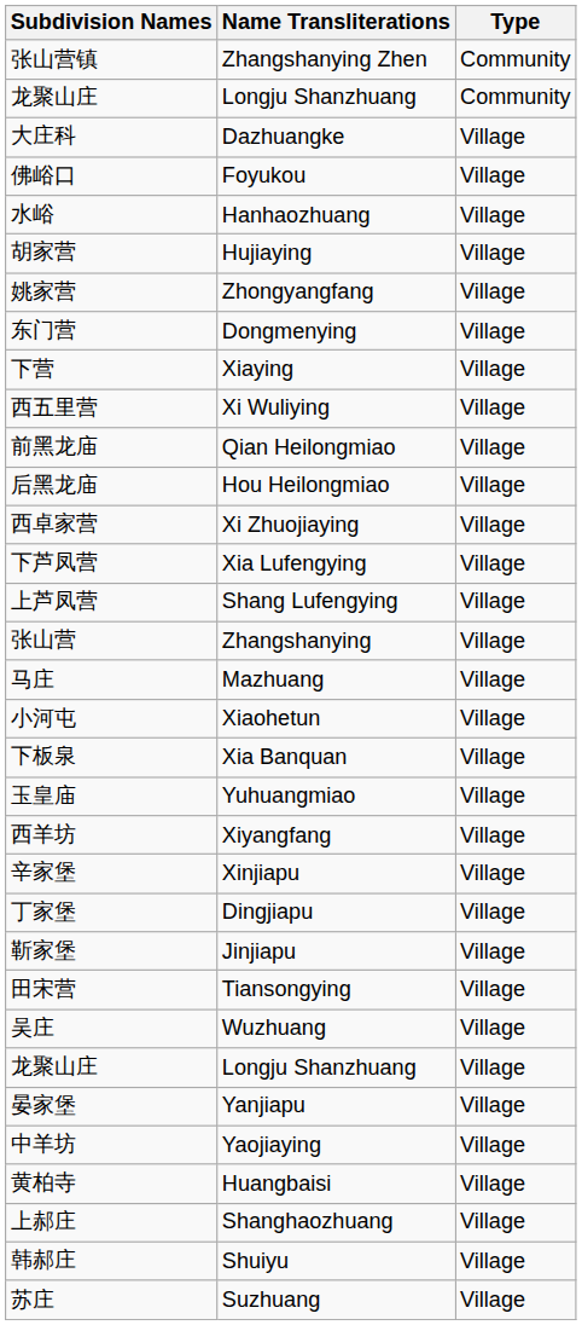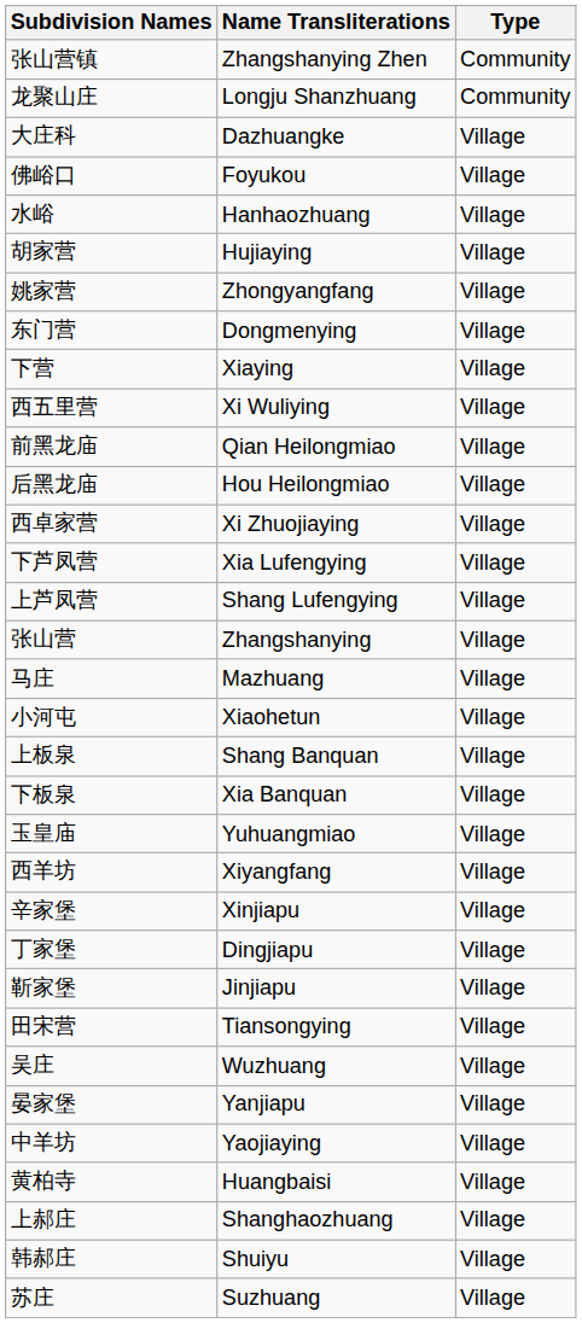+ row: 上板泉 | Shang Banquan | Village
- row: 龙聚山庄 | Longju Shanzhuang | Village
